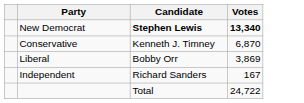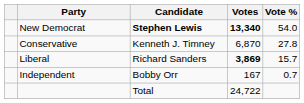+ column: Vote % | 54.0 | 27.8 | 15.7 | 0.7
Liberal | Candidate: Bobby Orr -> Richard Sanders
Liberal | Votes: normal -> bold
Independent | Candidate: Richard Sanders -> Bobby Orr
